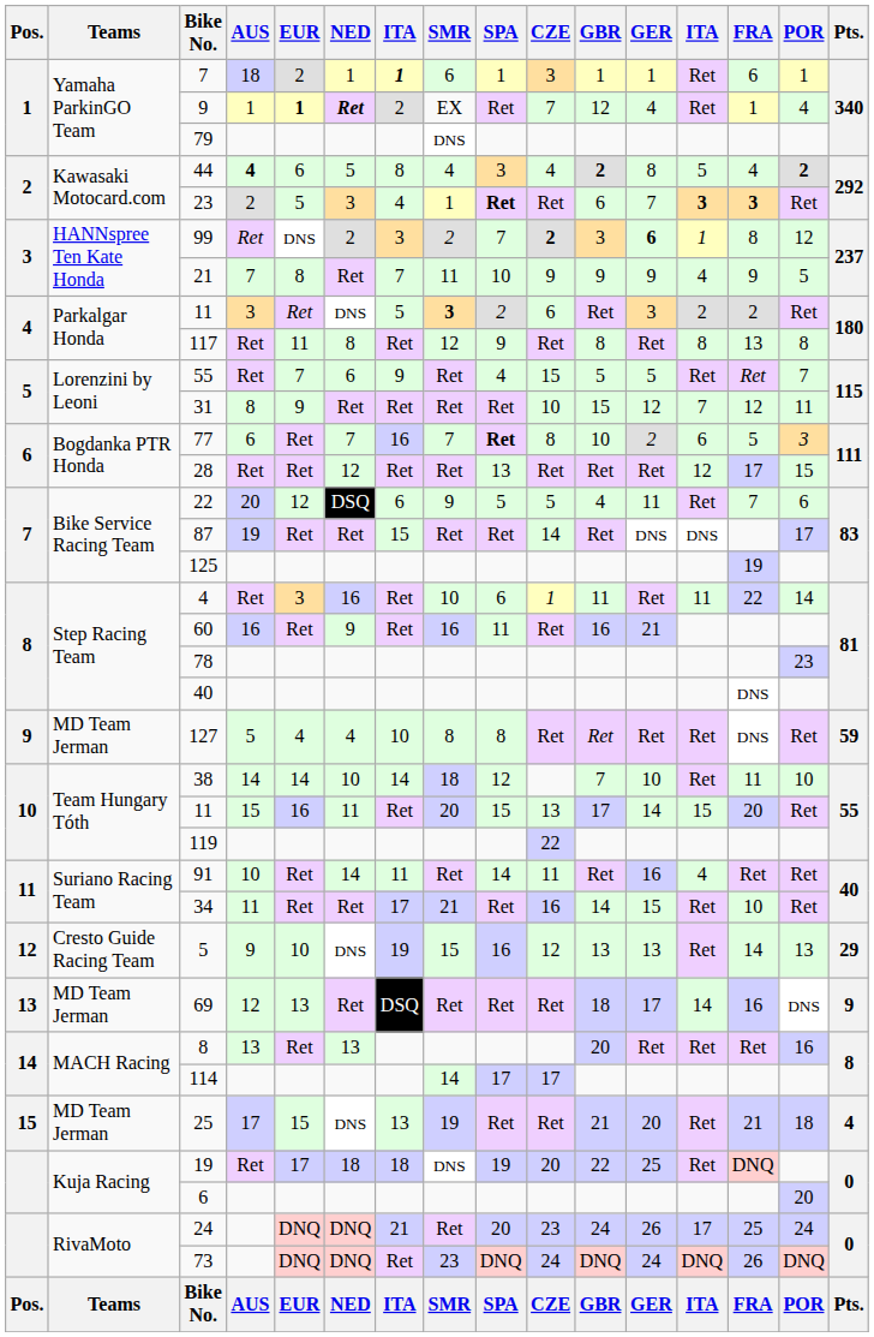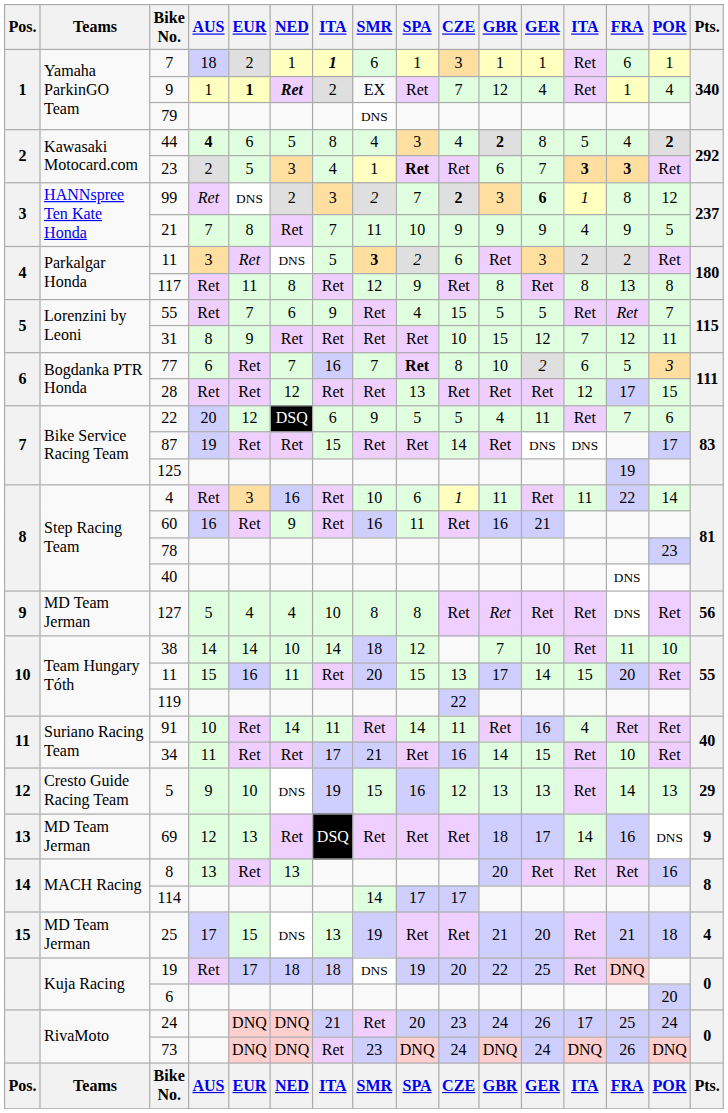127 | Pts.: 59 -> 56
